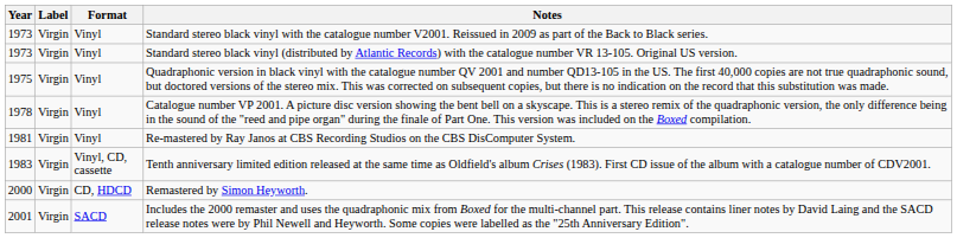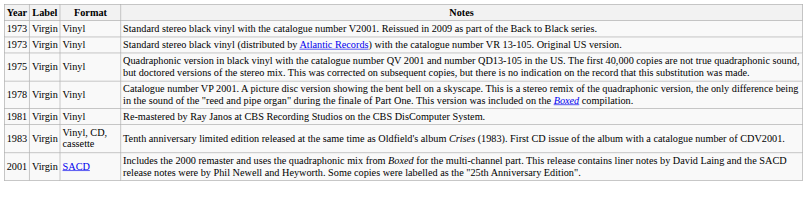- row: 2000 | Virgin | CD, HDCD | Remastered by Simon Heyworth.
